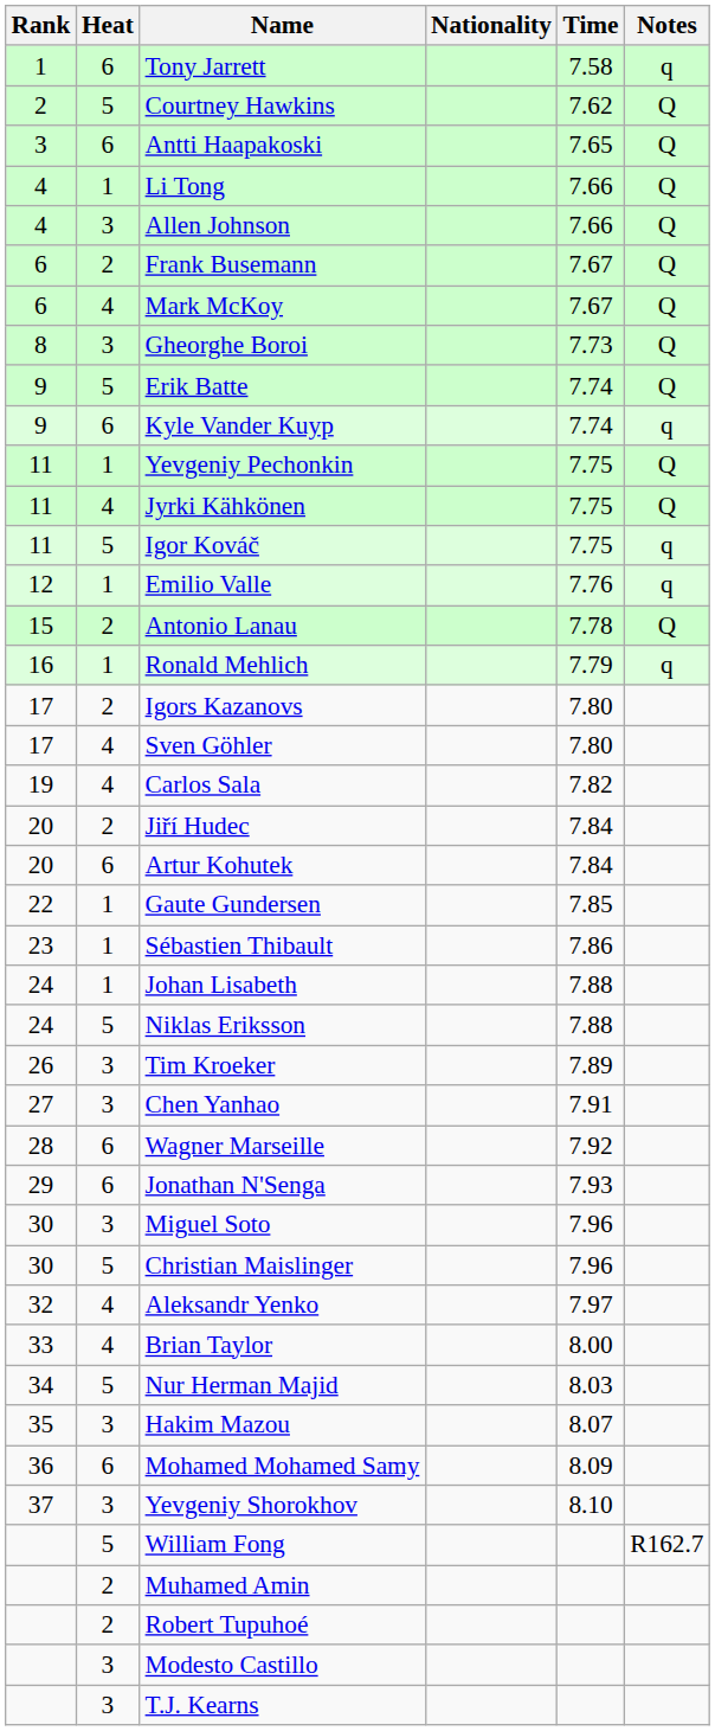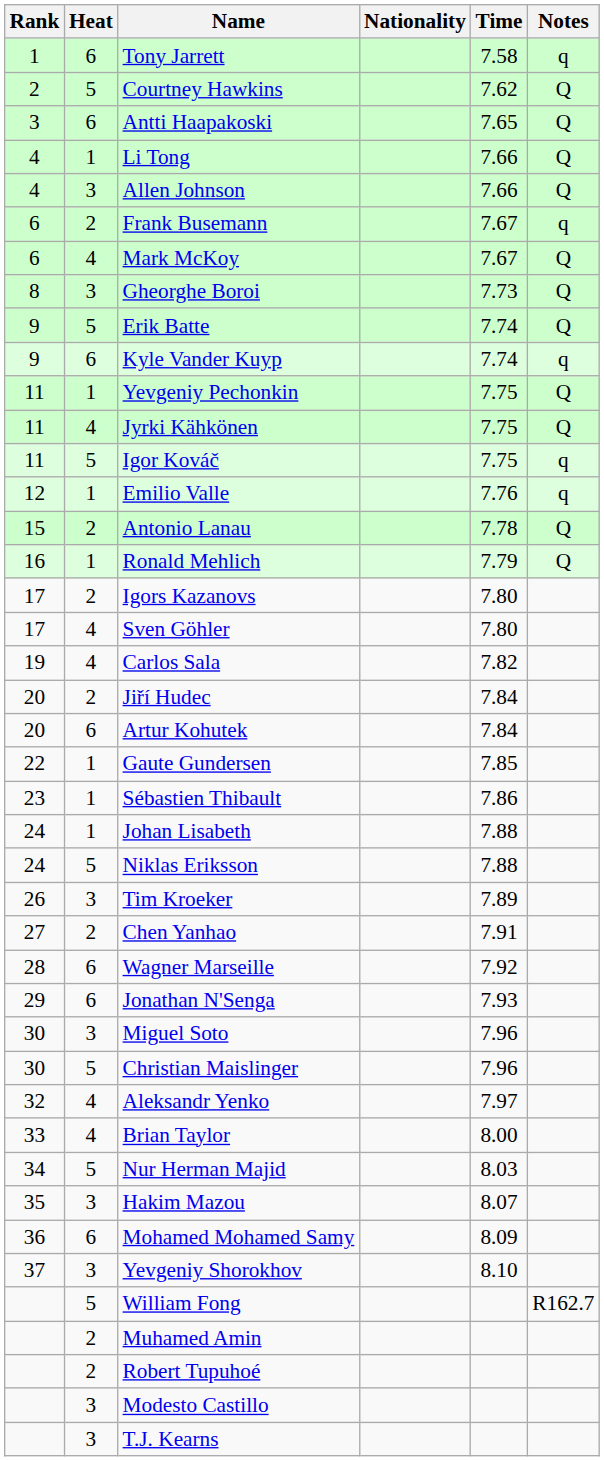Frank Busemann | Notes: Q -> q
Ronald Mehlich | Notes: q -> Q
Chen Yanhao | Heat: 3 -> 2
